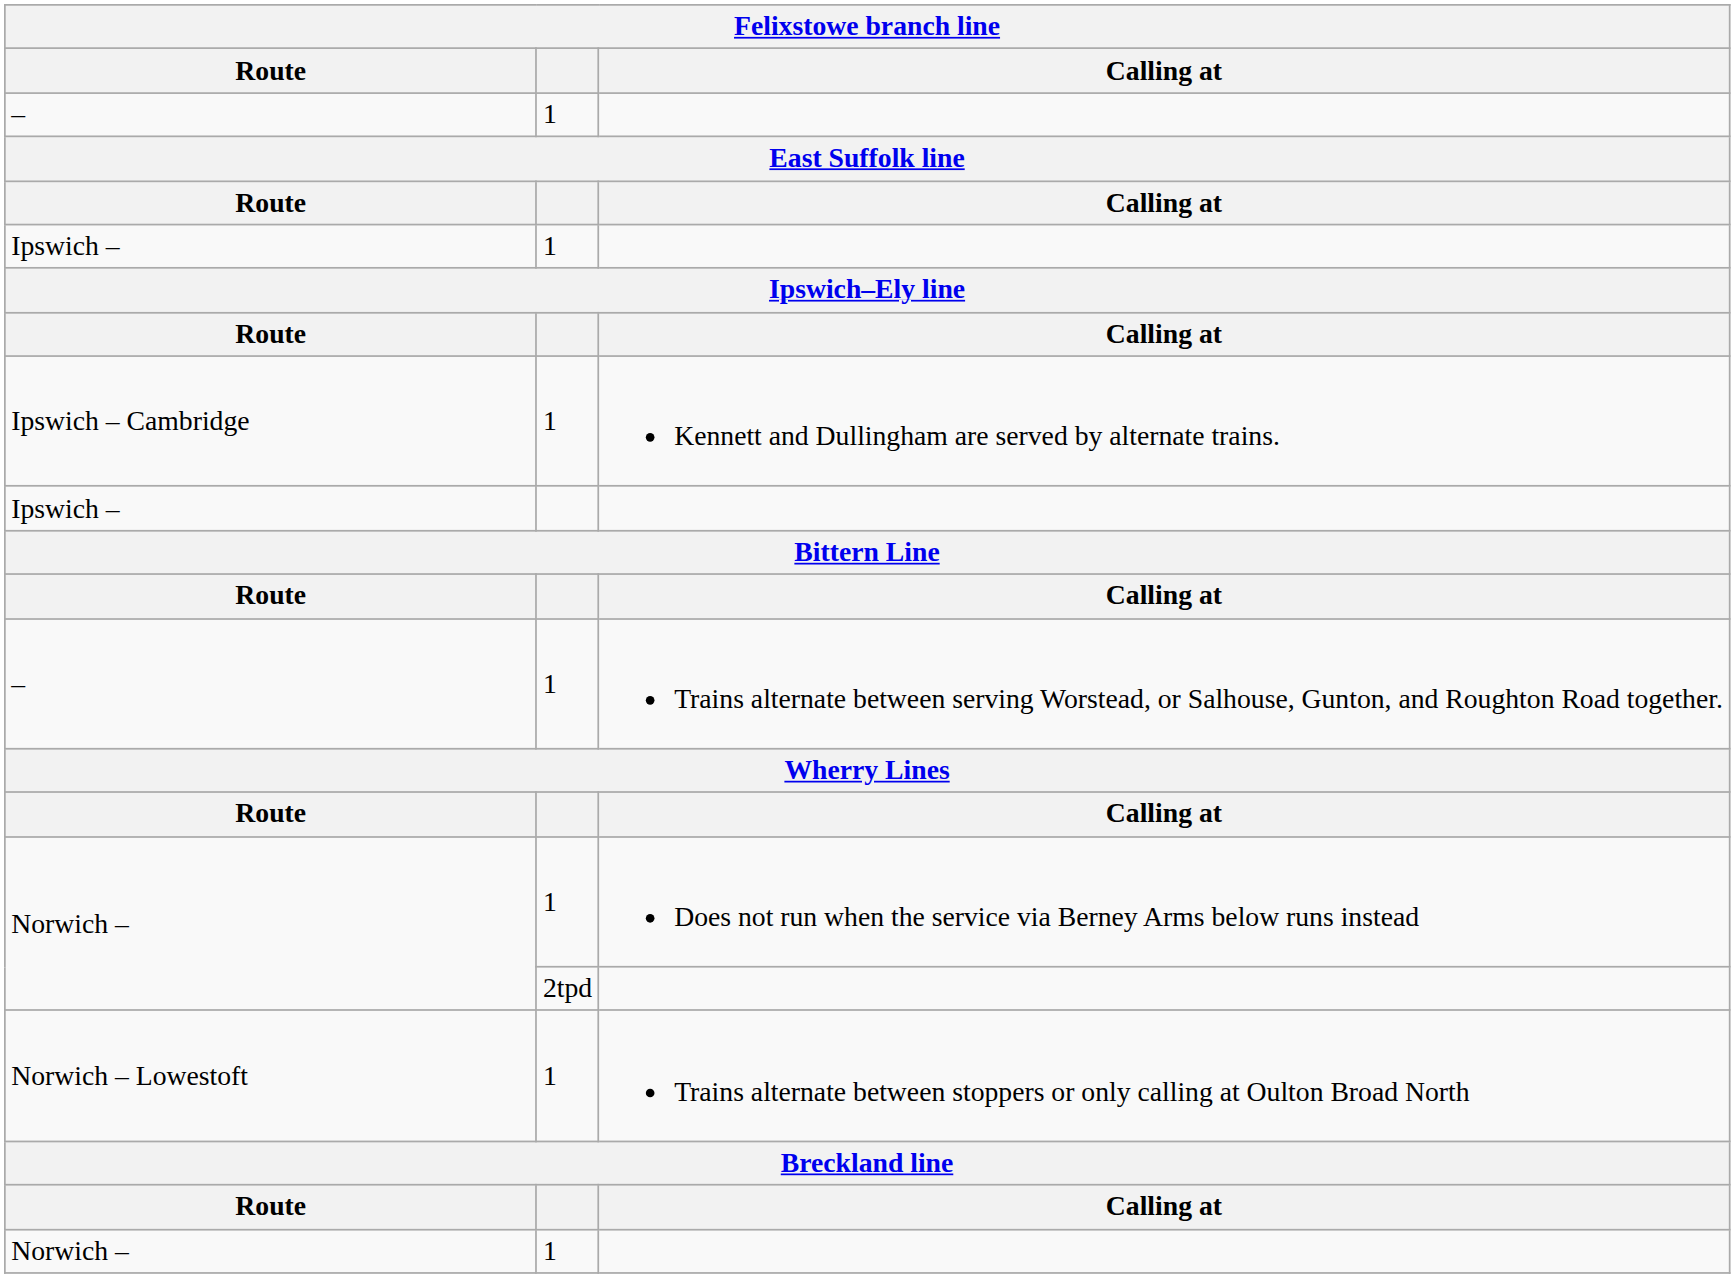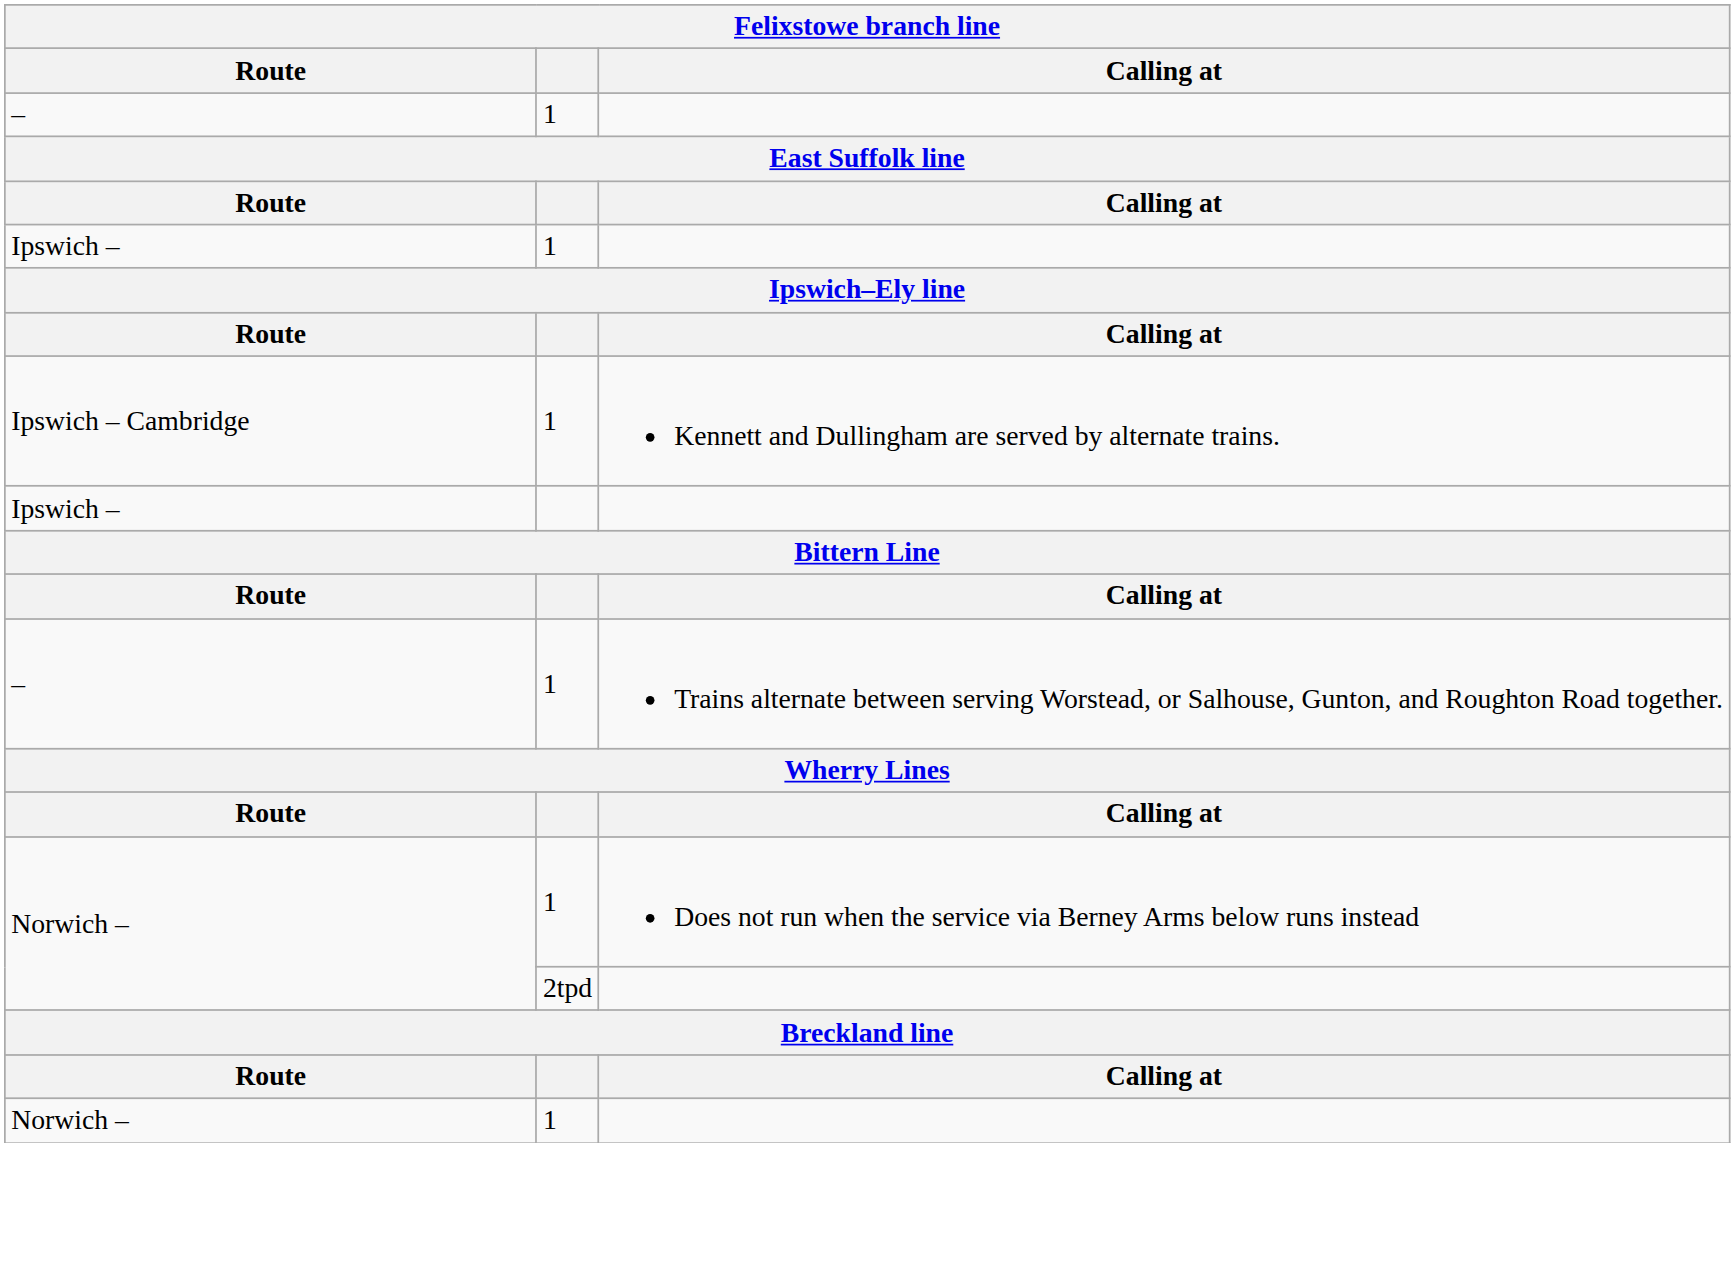- row: Norwich – Lowestoft | 1 | Trains alternate between stoppers or only calling at Oulton Broad North
